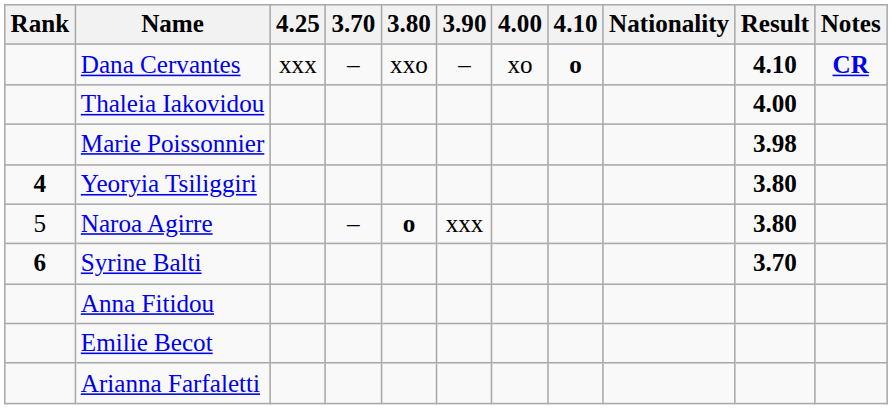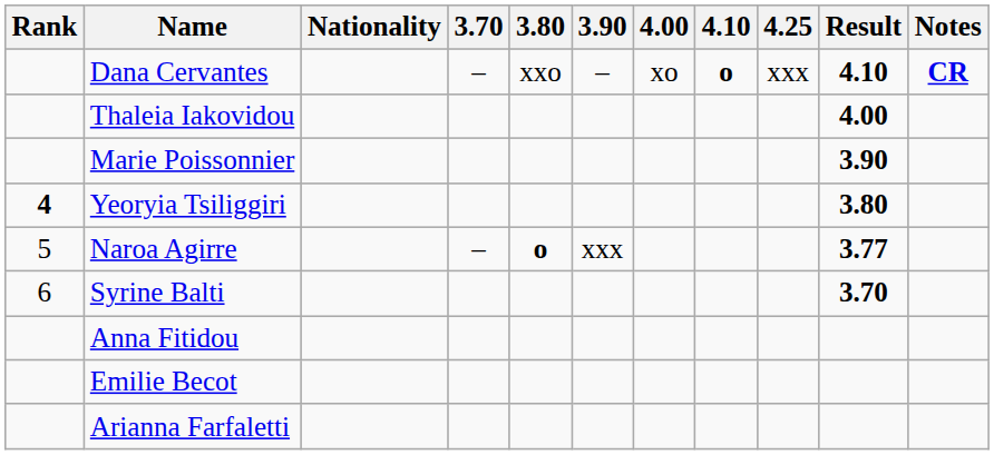columns swapped: Nationality <-> 4.25
Marie Poissonnier | Result: 3.98 -> 3.90
Naroa Agirre | Result: 3.80 -> 3.77
Syrine Balti | Rank: bold -> normal
